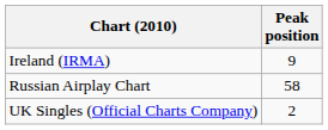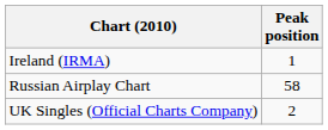Ireland (IRMA) | Peak position: 9 -> 1
